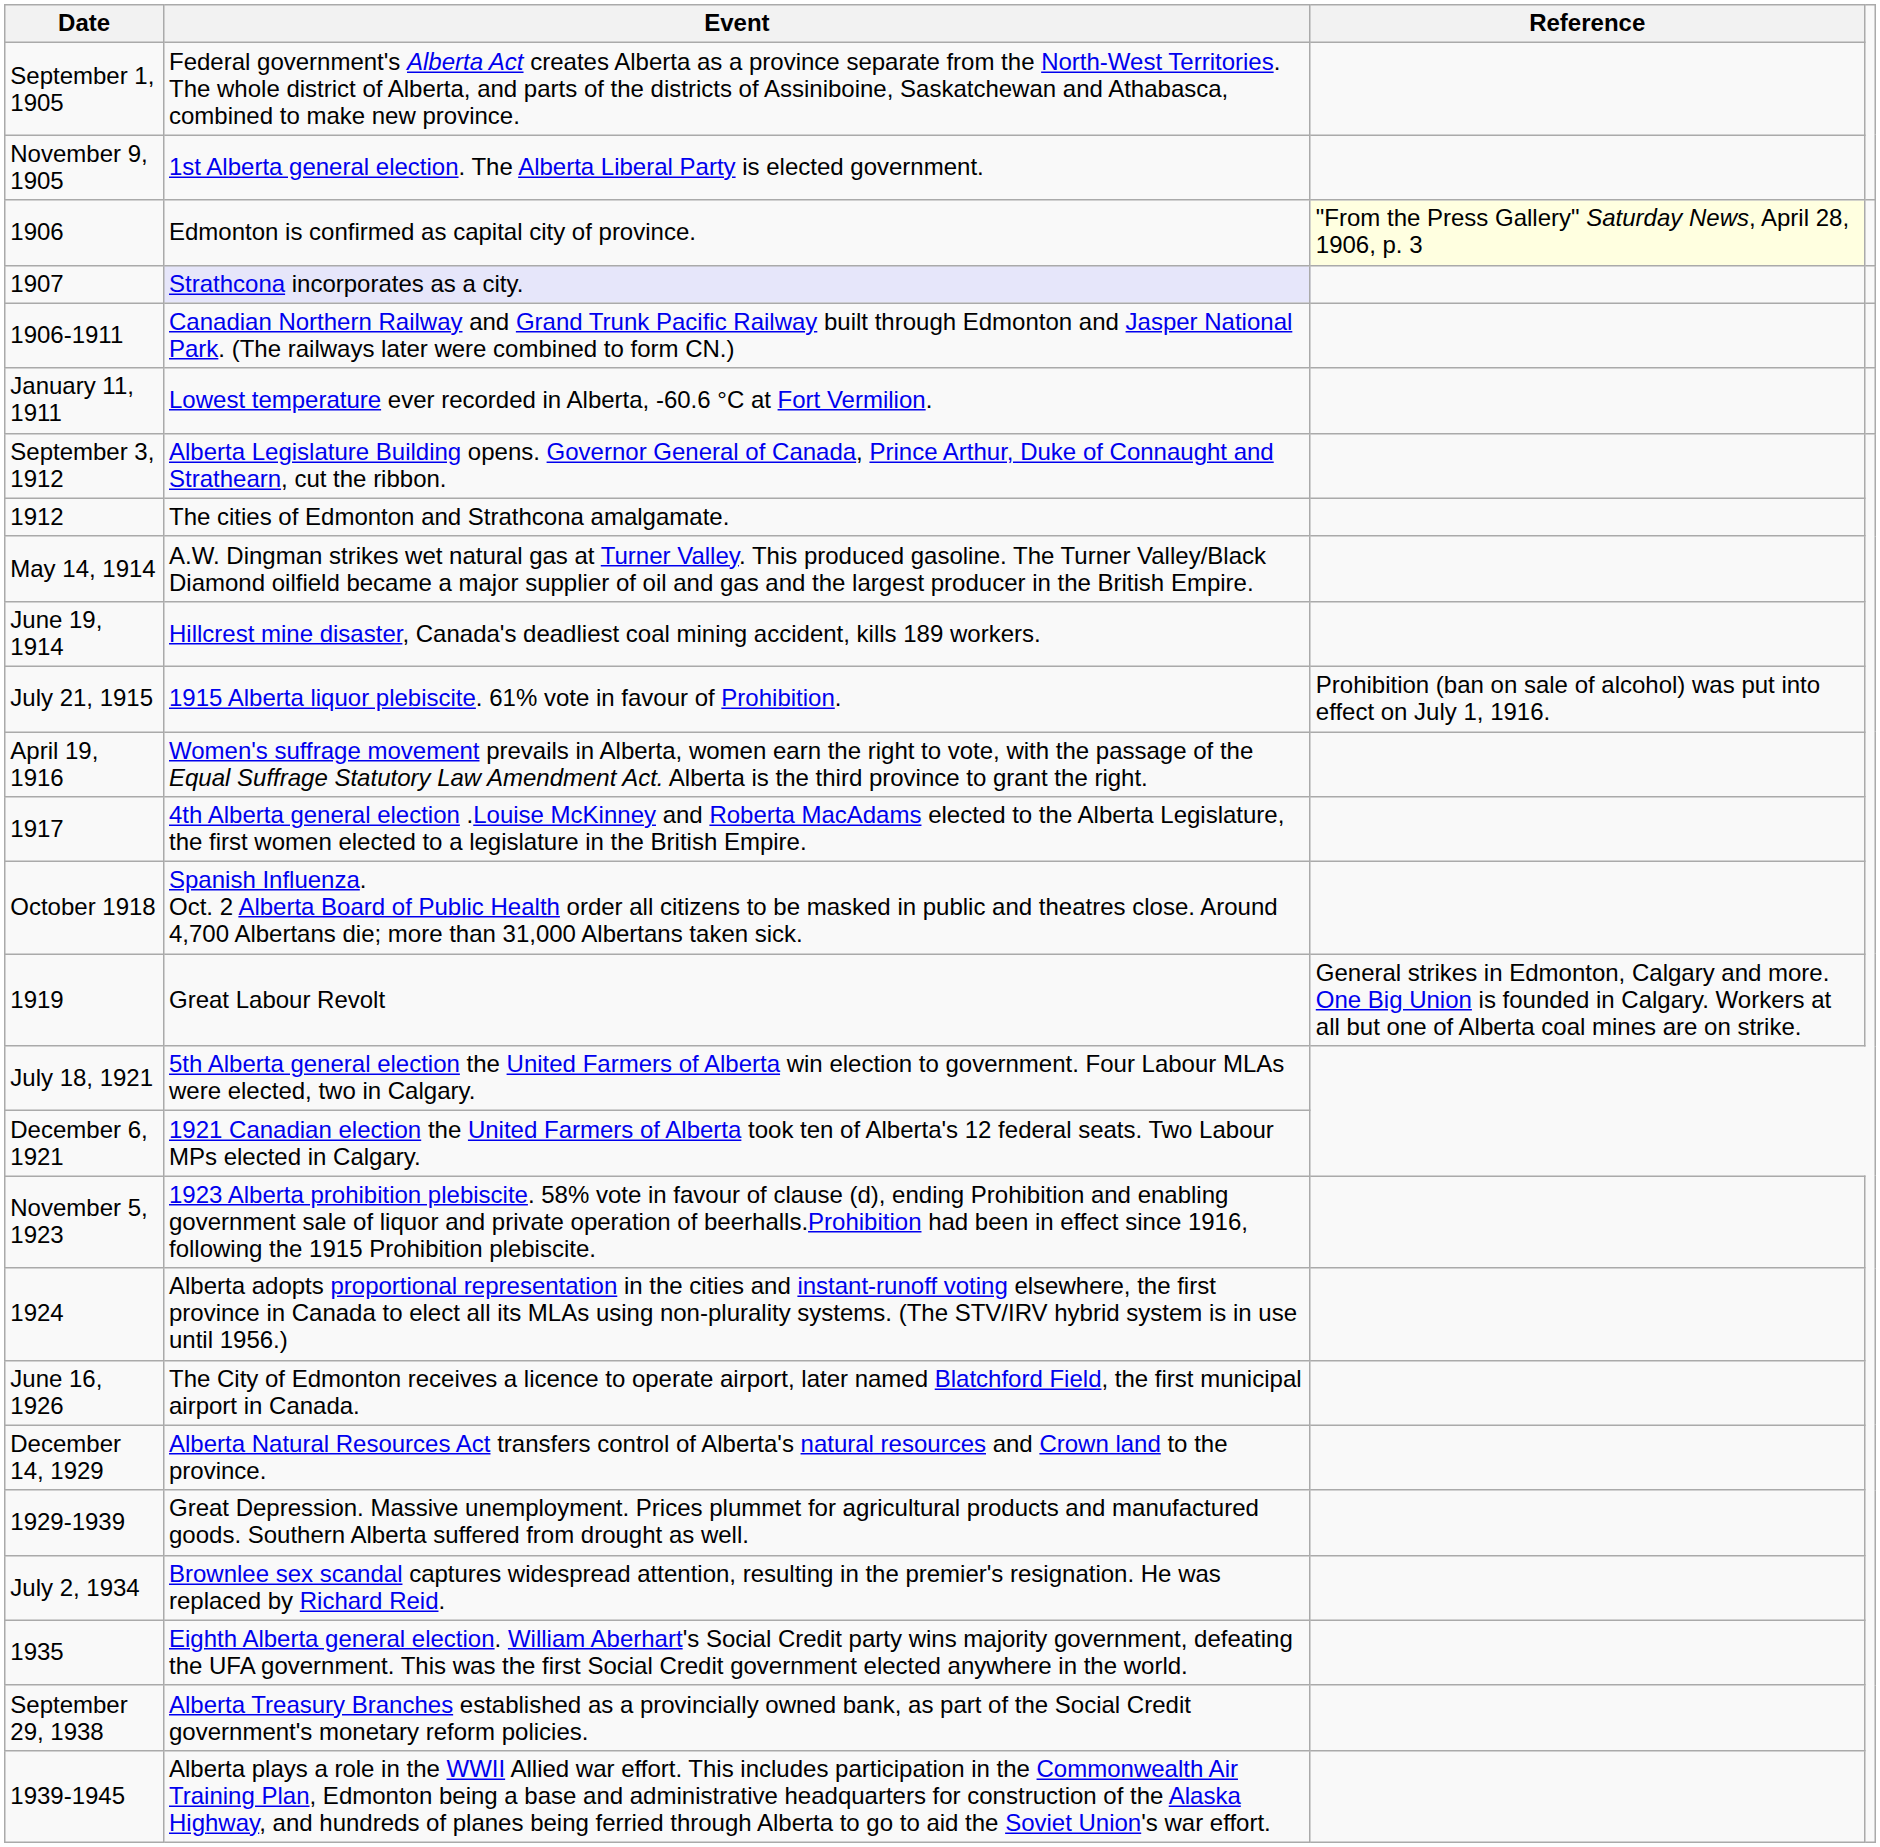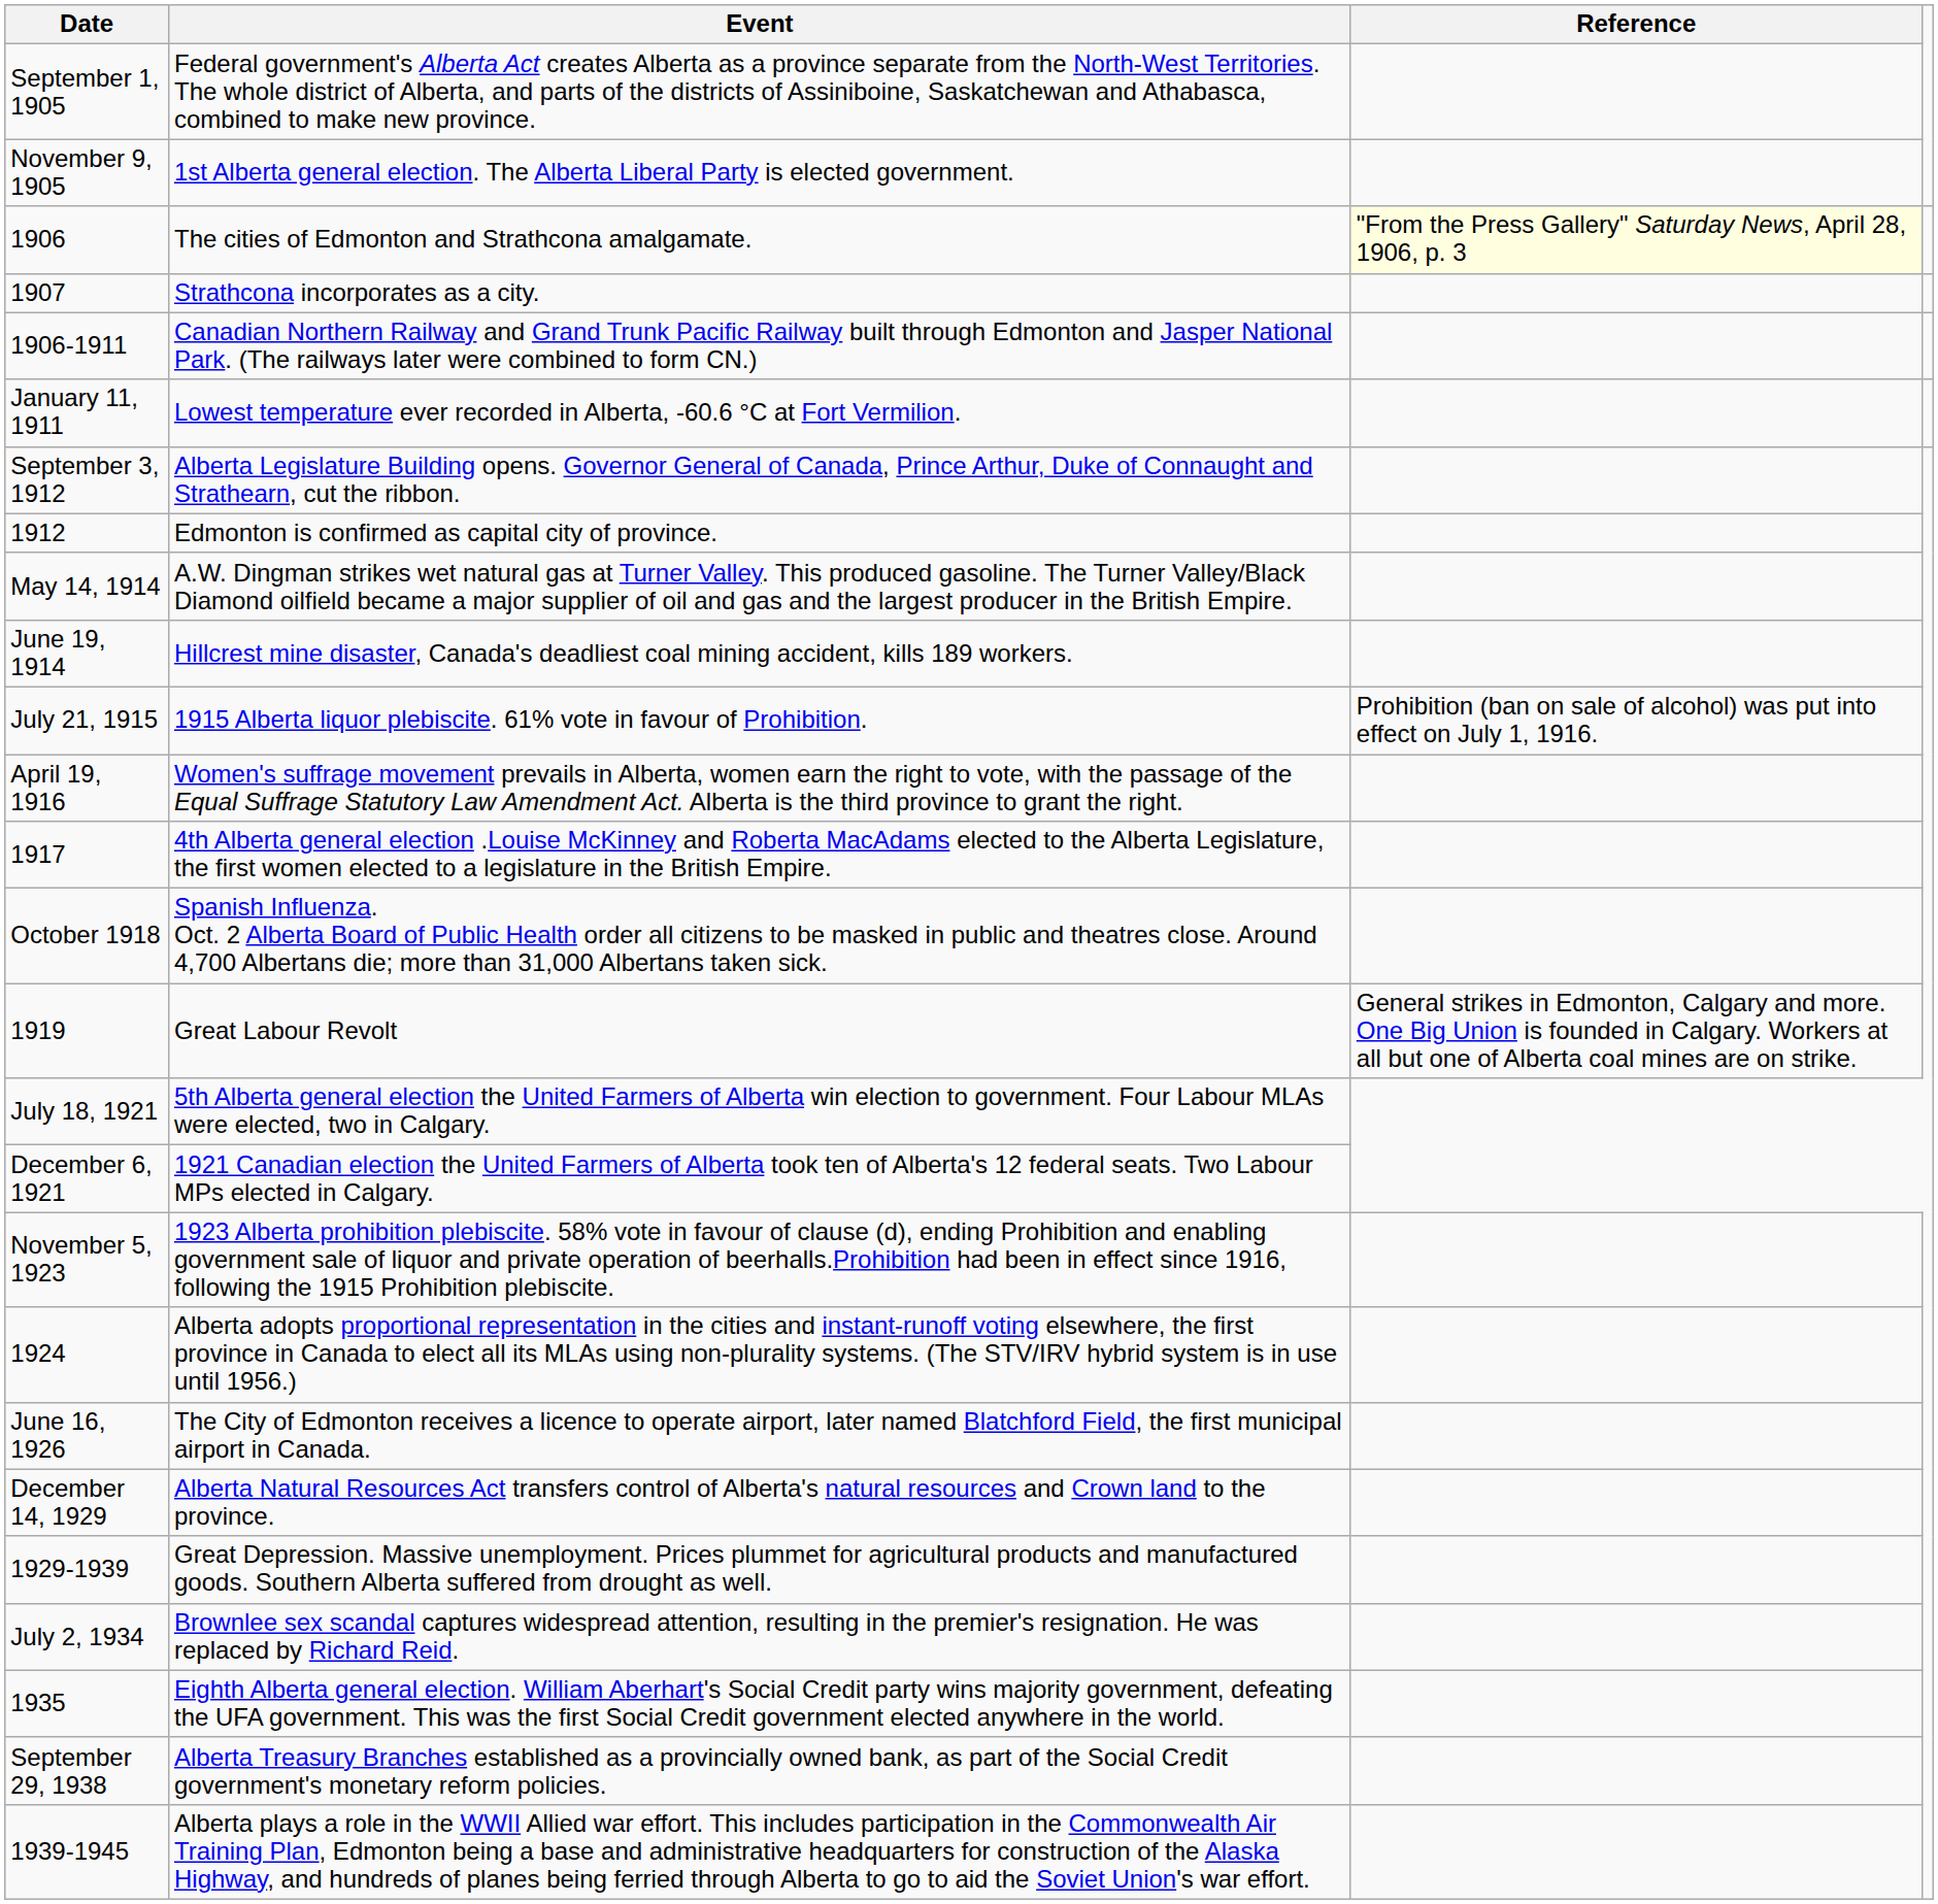1906 | Event: Edmonton is confirmed as capital city of province. -> The cities of Edmonton and Strathcona amalgamate.
1907 | Event: lavender background -> no background
1912 | Event: The cities of Edmonton and Strathcona amalgamate. -> Edmonton is confirmed as capital city of province.
